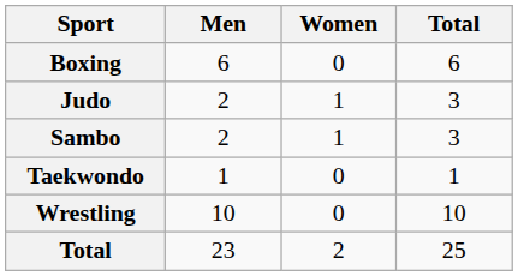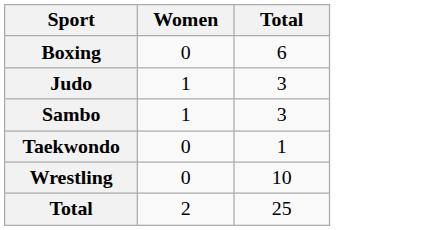- column: Men | 6 | 2 | 2 | 1 | 10 | 23
